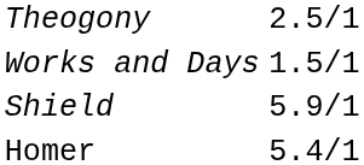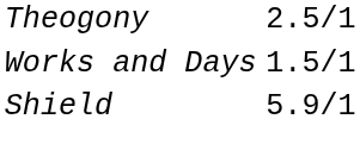- row: Homer | 5.4/1
